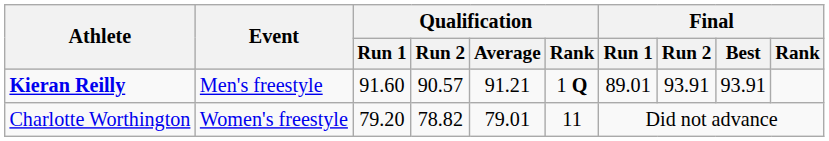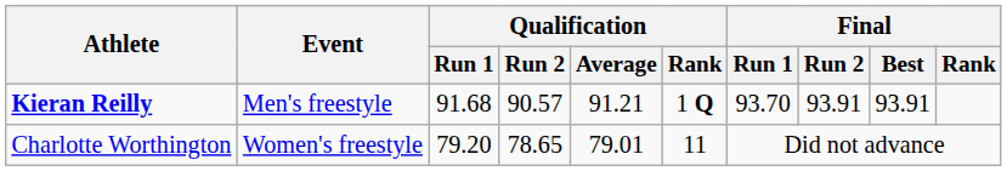Kieran Reilly | Qualification / Run 1: 91.60 -> 91.68
Kieran Reilly | Final / Run 1: 89.01 -> 93.70
Charlotte Worthington | Qualification / Run 2: 78.82 -> 78.65
